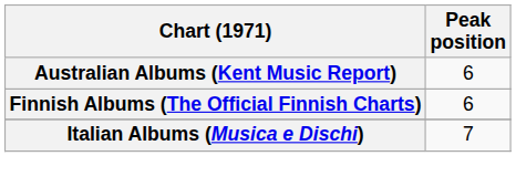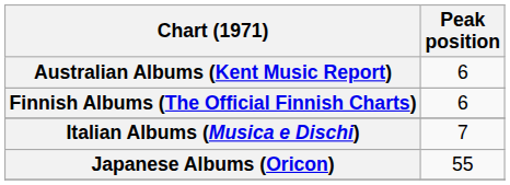+ row: Japanese Albums (Oricon) | 55
